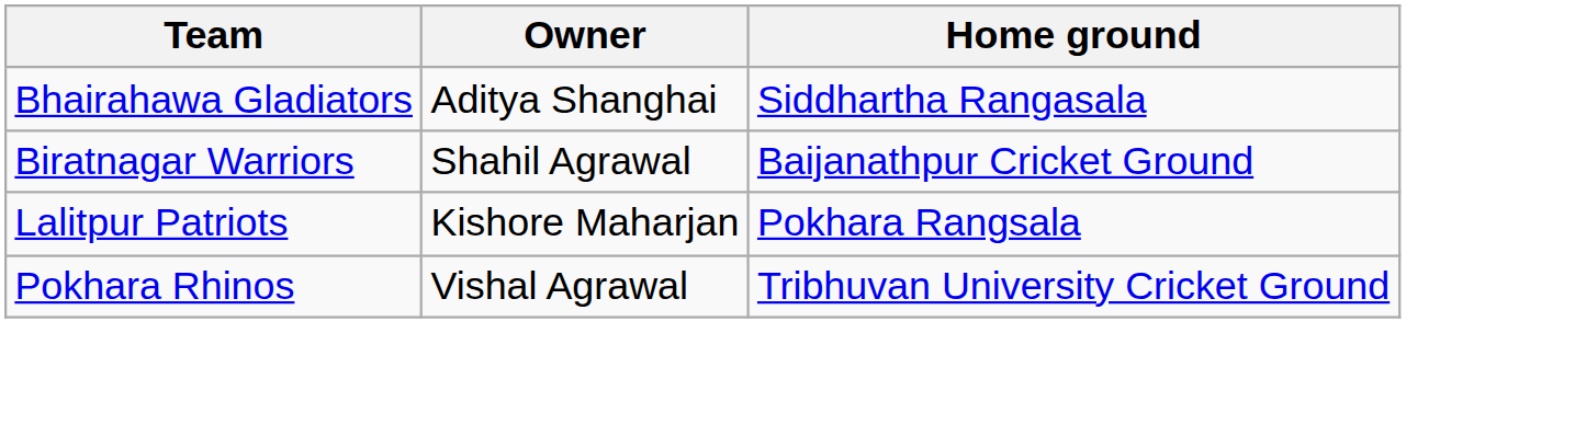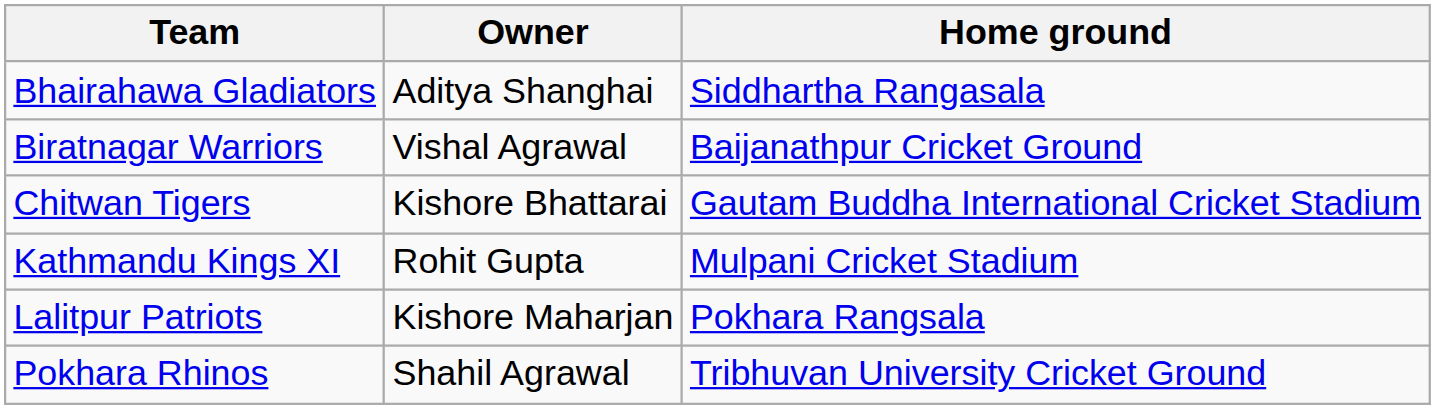Biratnagar Warriors | Owner: Shahil Agrawal -> Vishal Agrawal
+ row: Chitwan Tigers | Kishore Bhattarai | Gautam Buddha International Cricket Stadium
+ row: Kathmandu Kings XI | Rohit Gupta | Mulpani Cricket Stadium
Pokhara Rhinos | Owner: Vishal Agrawal -> Shahil Agrawal
